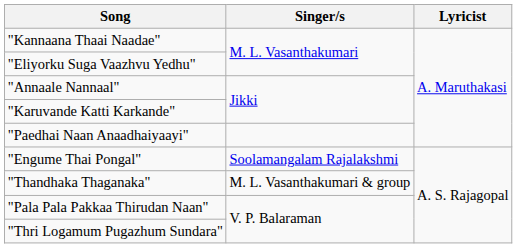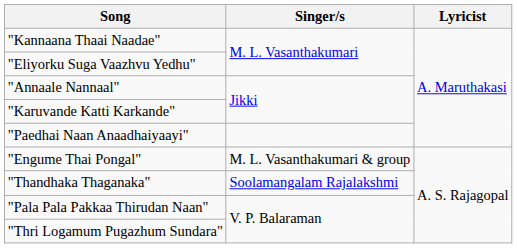"Engume Thai Pongal" | Singer/s: Soolamangalam Rajalakshmi -> M. L. Vasanthakumari & group
"Thandhaka Thaganaka" | Singer/s: M. L. Vasanthakumari & group -> Soolamangalam Rajalakshmi
